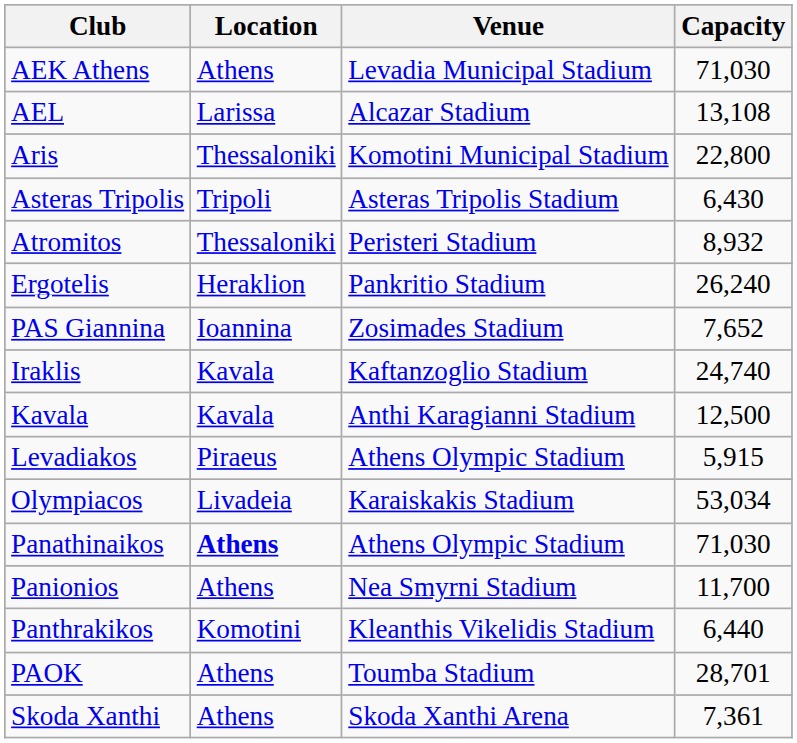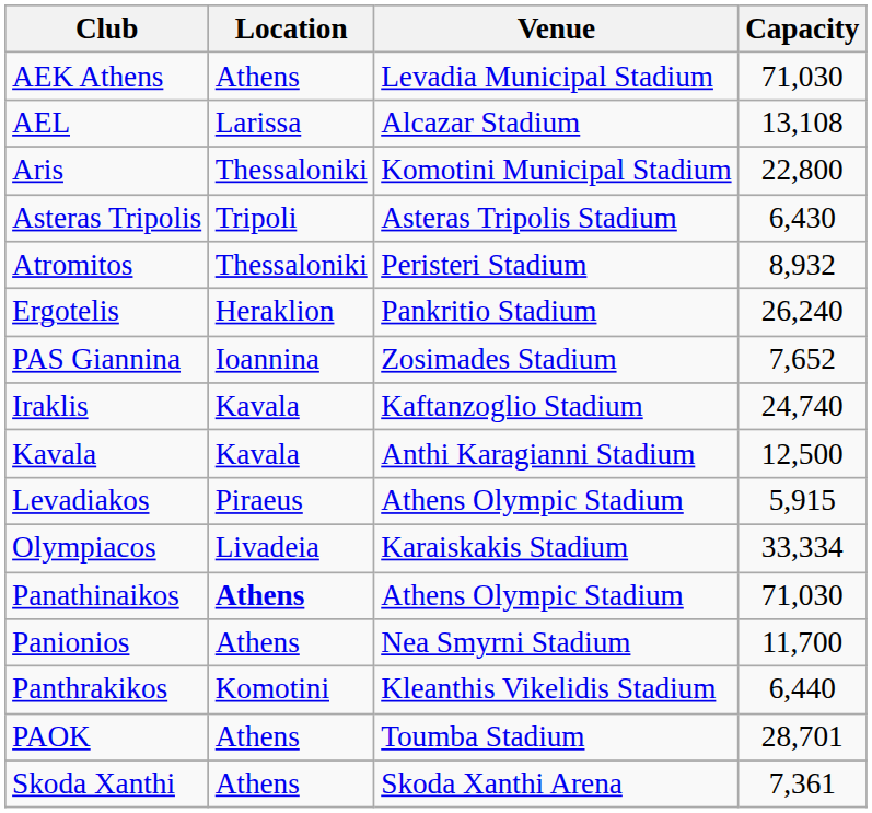Olympiacos | Capacity: 53,034 -> 33,334
